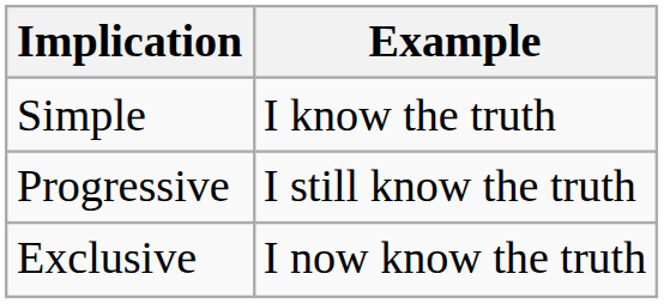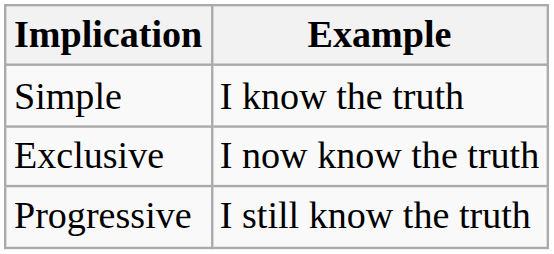rows swapped: Progressive <-> Exclusive
